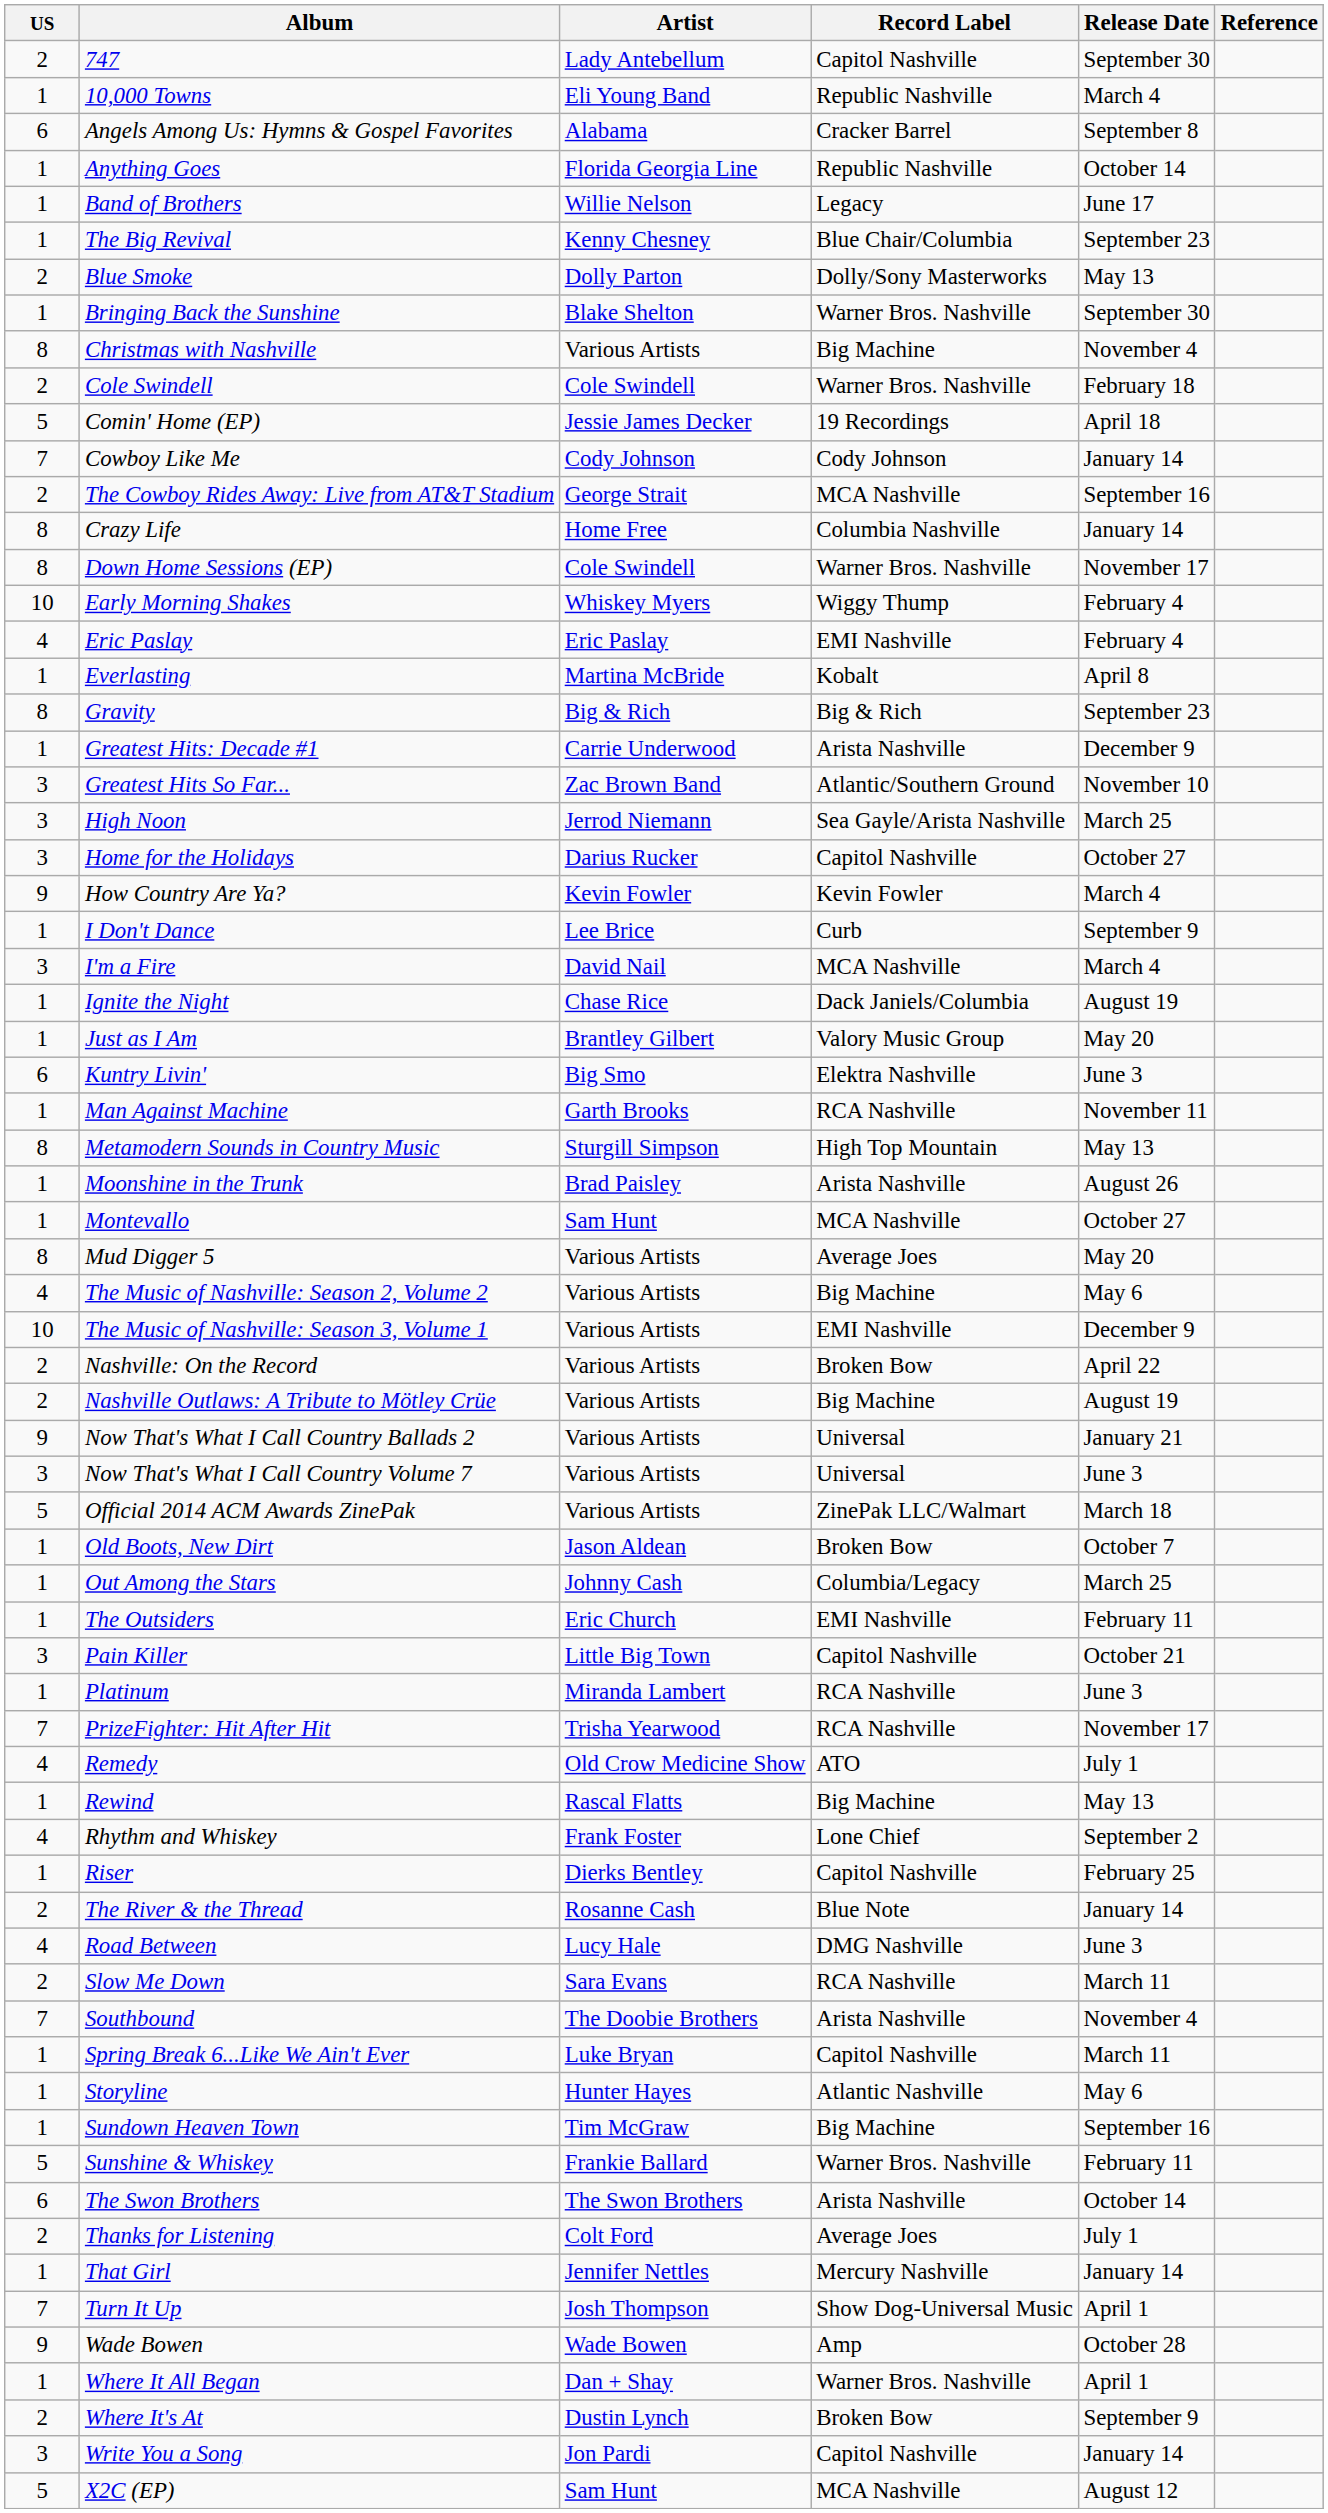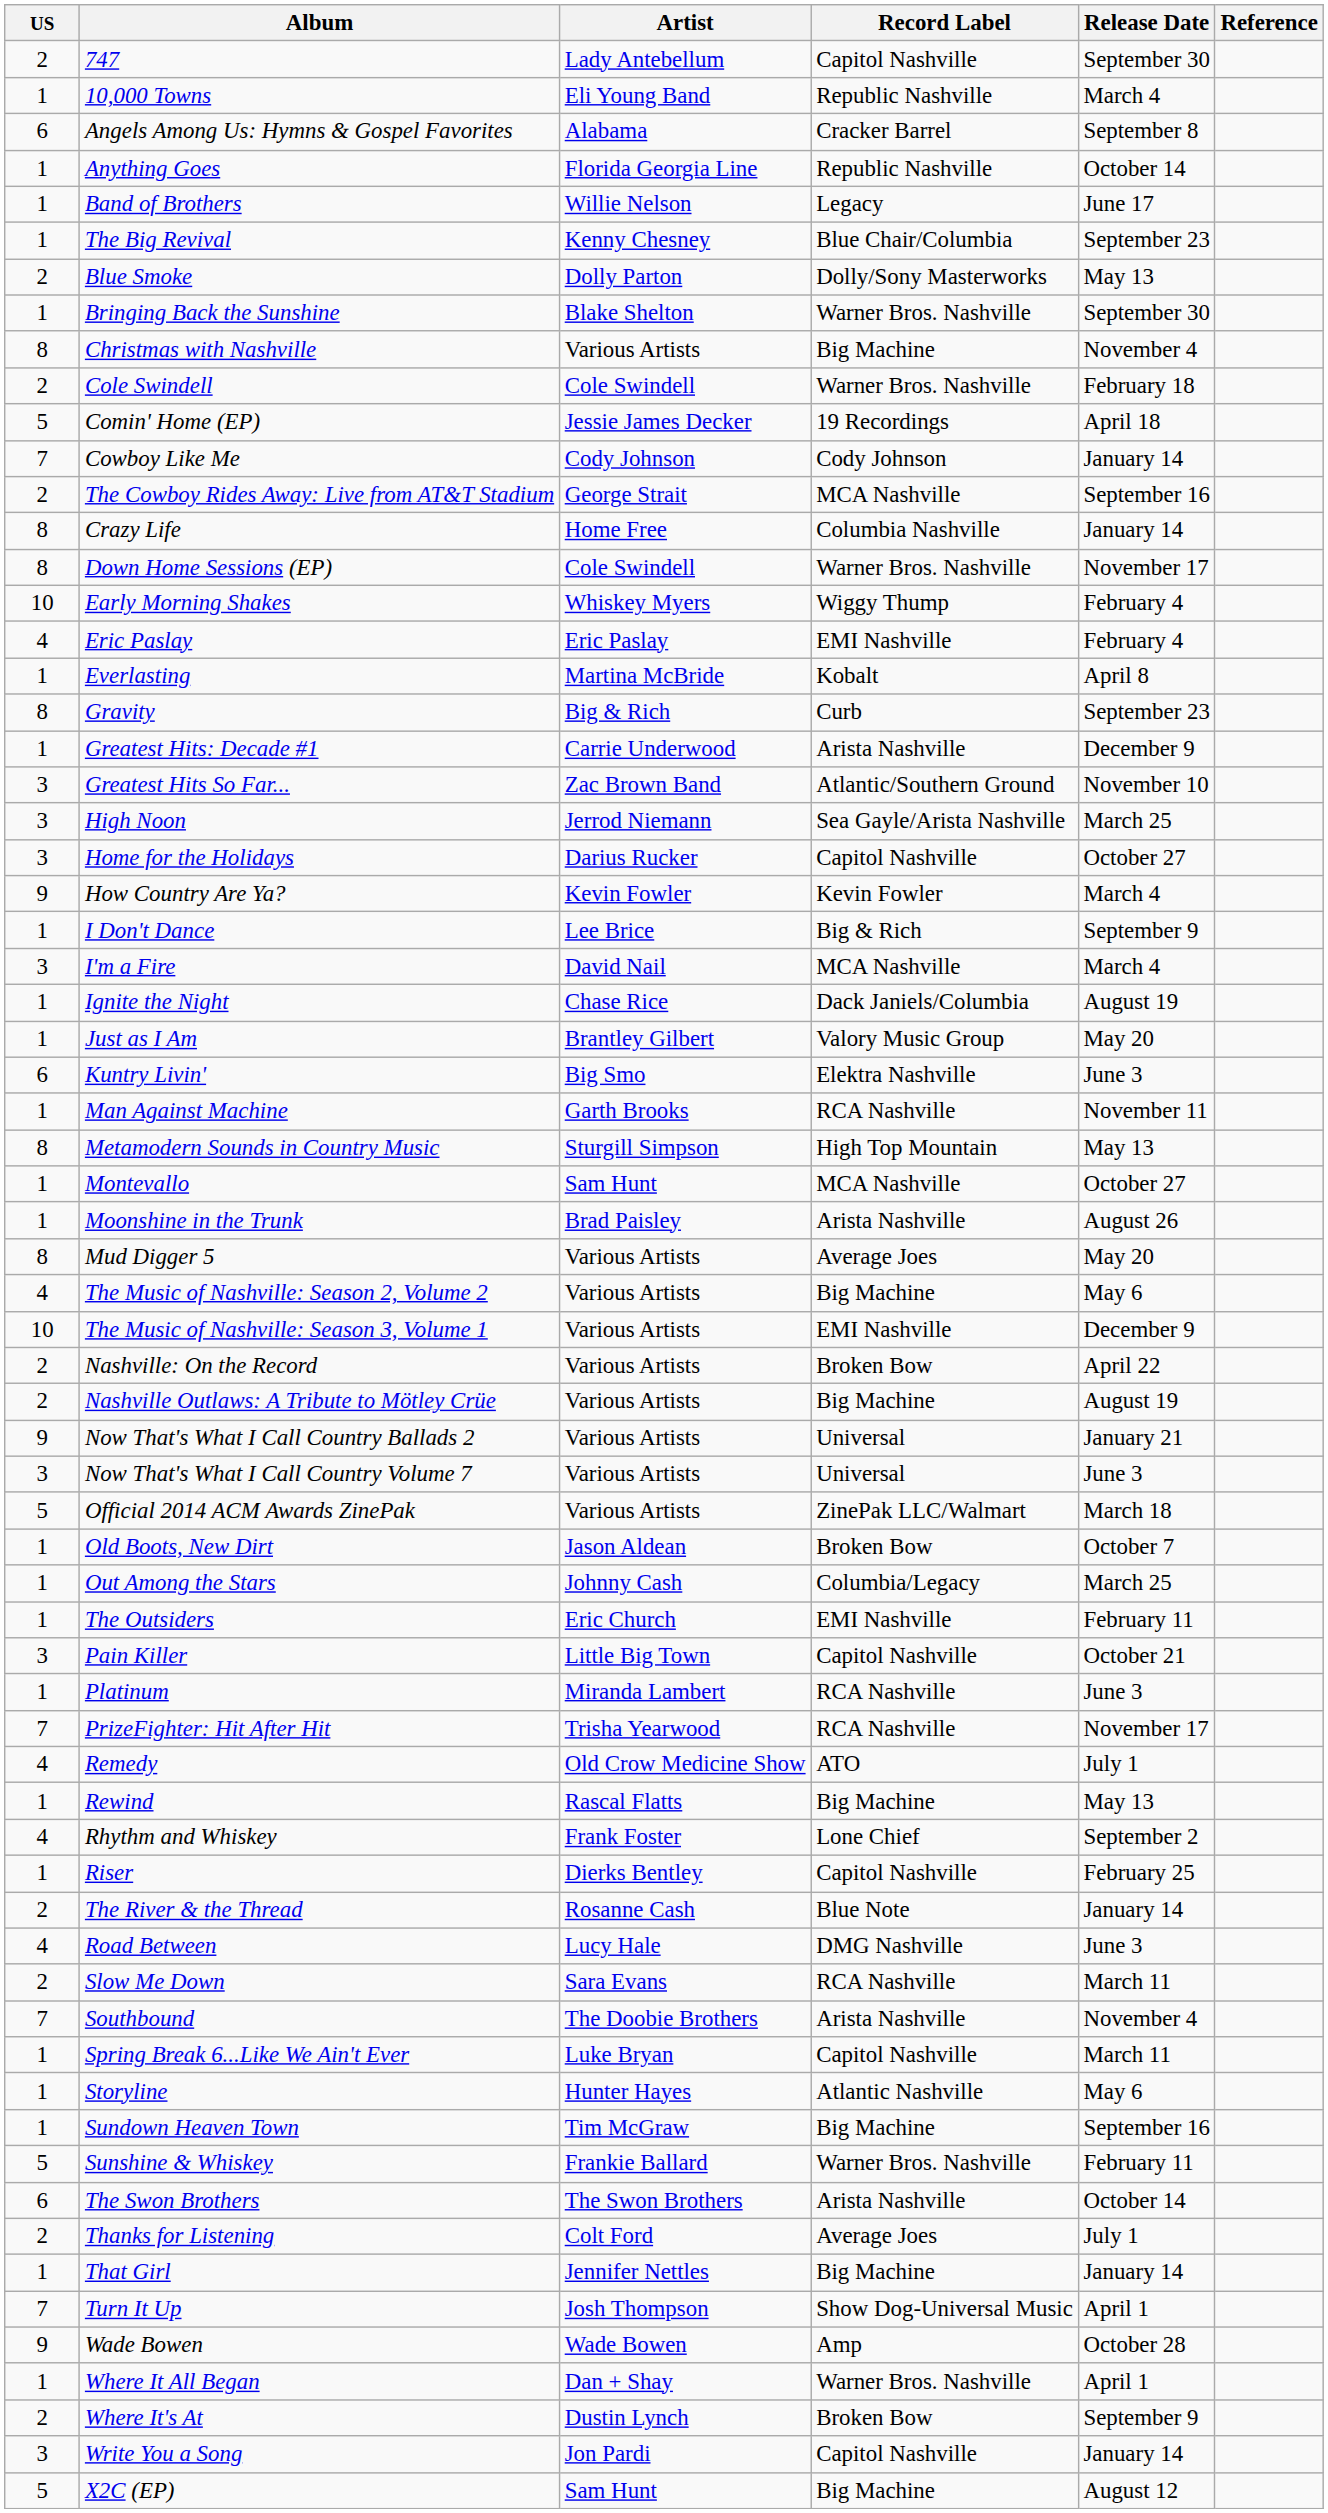Gravity | Record Label: Big & Rich -> Curb
I Don't Dance | Record Label: Curb -> Big & Rich
rows swapped: Montevallo <-> Moonshine in the Trunk
That Girl | Record Label: Mercury Nashville -> Big Machine
X2C (EP) | Record Label: MCA Nashville -> Big Machine
